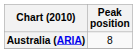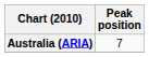Australia (ARIA) | Peak position: 8 -> 7
